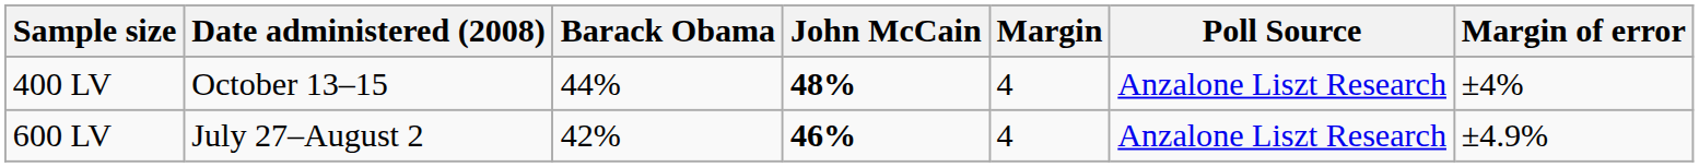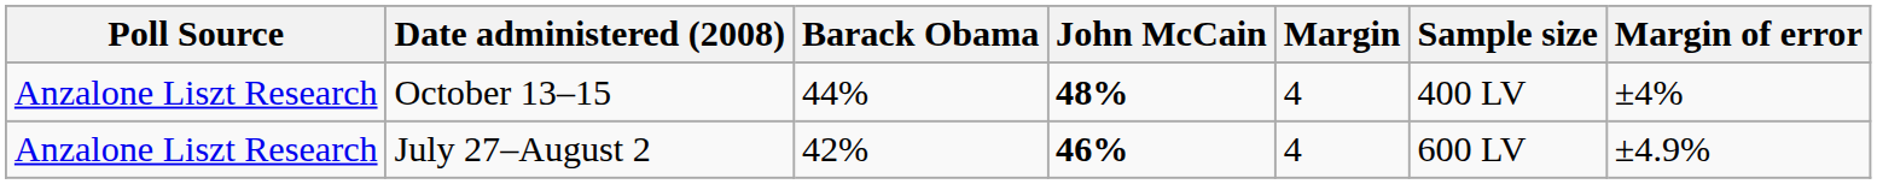columns swapped: Poll Source <-> Sample size
